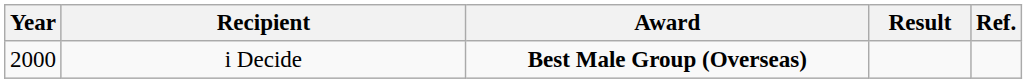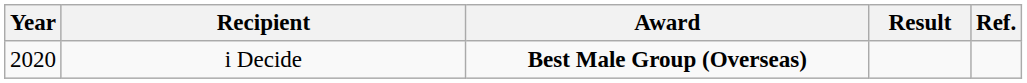i Decide | Year: 2000 -> 2020
